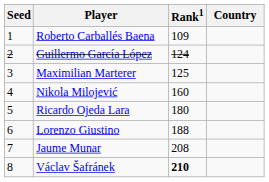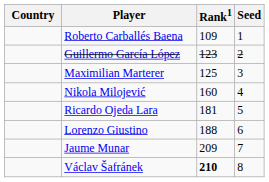columns swapped: Country <-> Seed
Guillermo García López | Rank1: 124 -> 123
Ricardo Ojeda Lara | Rank1: 180 -> 181
Jaume Munar | Rank1: 208 -> 209
